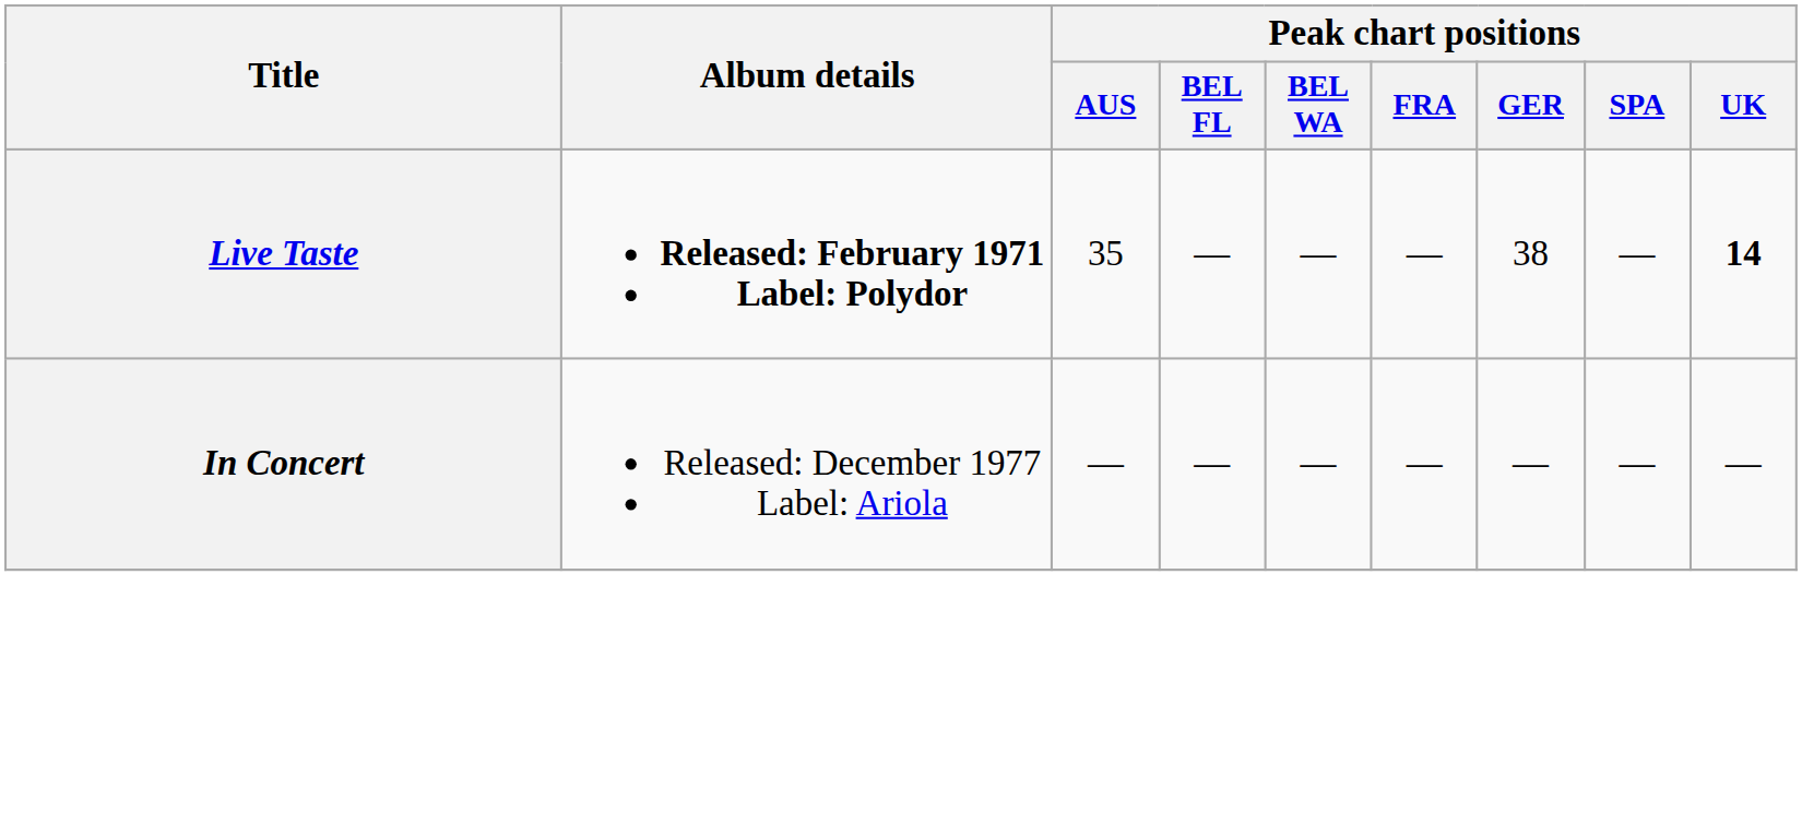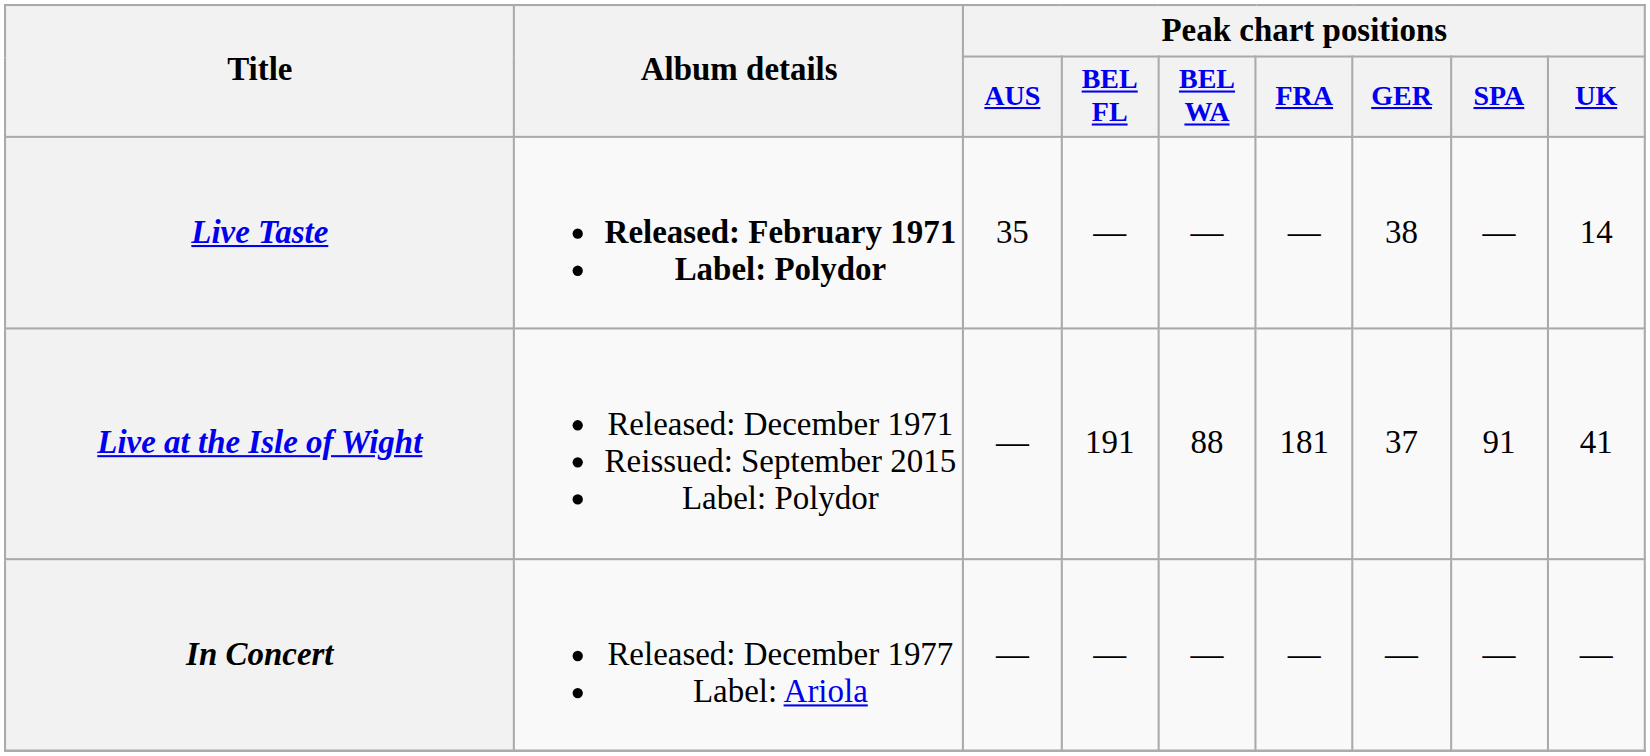Live Taste | Peak chart positions / UK: bold -> normal
+ row: Live at the Isle of Wight | Released: December 1971 Reissued: September 2015 Label: Polydor | — | 191 | 88 | 181 | 37 | 91 | 41
